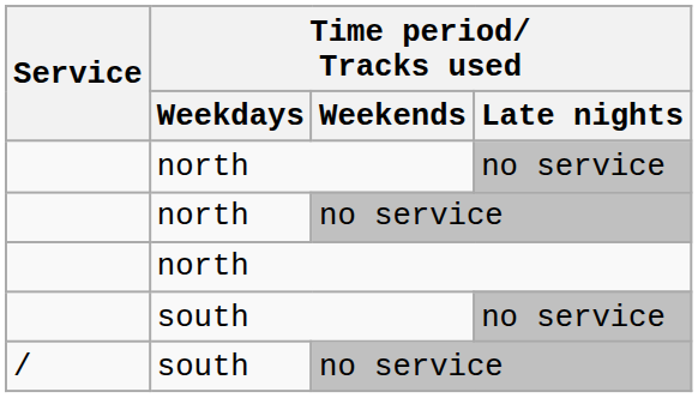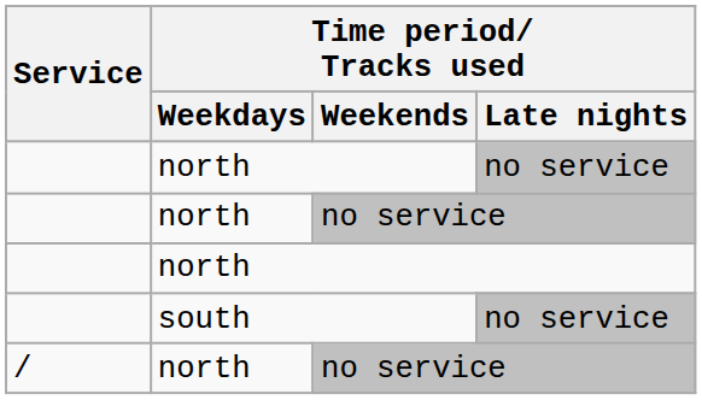/ / no service | Time period/ Tracks used / Weekdays: south -> north
